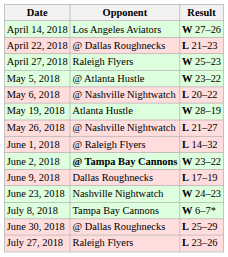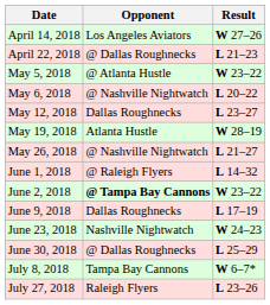- row: April 27, 2018 | Raleigh Flyers | W 25–23
+ row: May 12, 2018 | Dallas Roughnecks | L 23–27
rows swapped: June 30, 2018 <-> July 8, 2018
